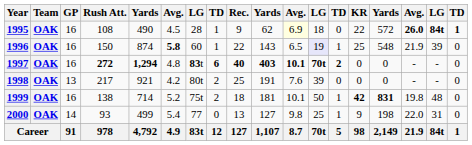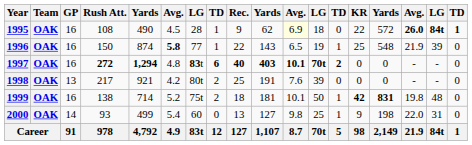1996 | column 7: 60 -> 77
1996 | column 12: lavender background -> no background
2000 | column 7: 77 -> 60
